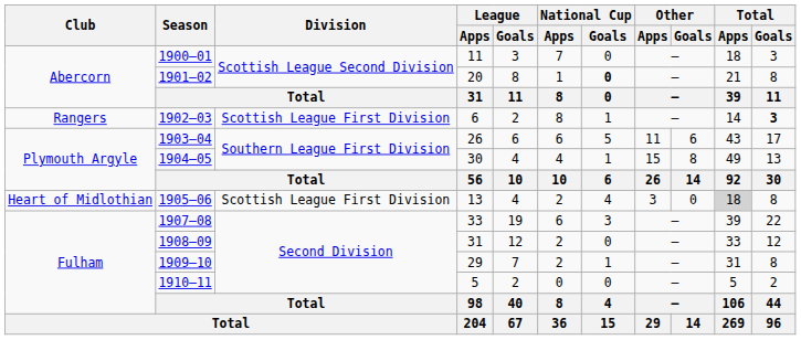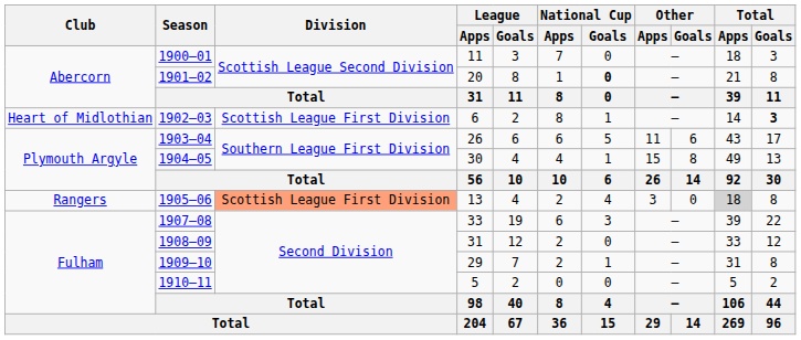1902–03 | Club: Rangers -> Heart of Midlothian
1905–06 | Club: Heart of Midlothian -> Rangers
1905–06 | Division: no background -> lightsalmon background
